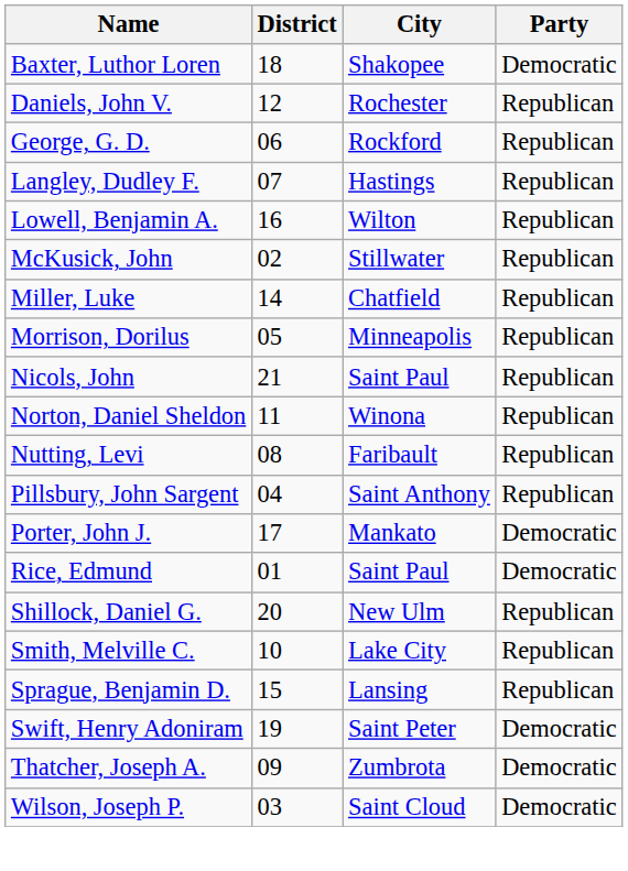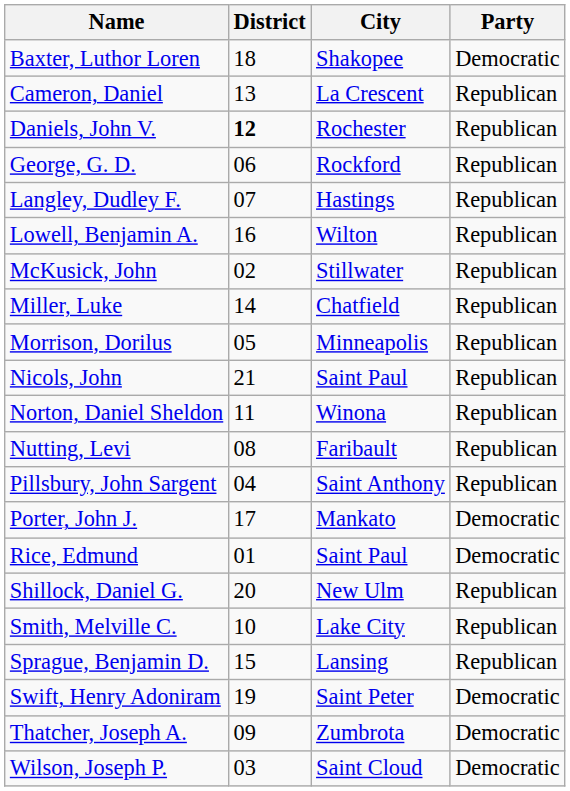+ row: Cameron, Daniel | 13 | La Crescent | Republican
Daniels, John V. | District: normal -> bold
